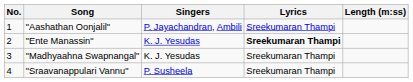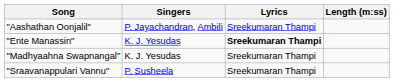- column: No. | 1 | 2 | 3 | 4
